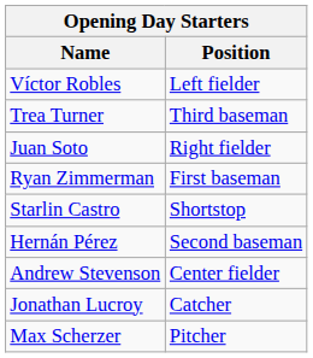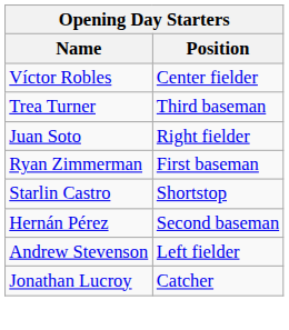Víctor Robles | Position: Left fielder -> Center fielder
Andrew Stevenson | Position: Center fielder -> Left fielder
- row: Max Scherzer | Pitcher
